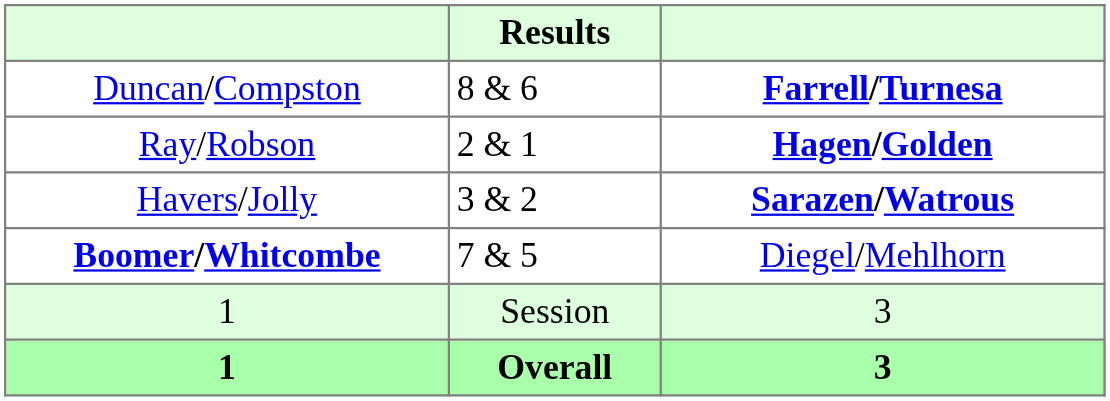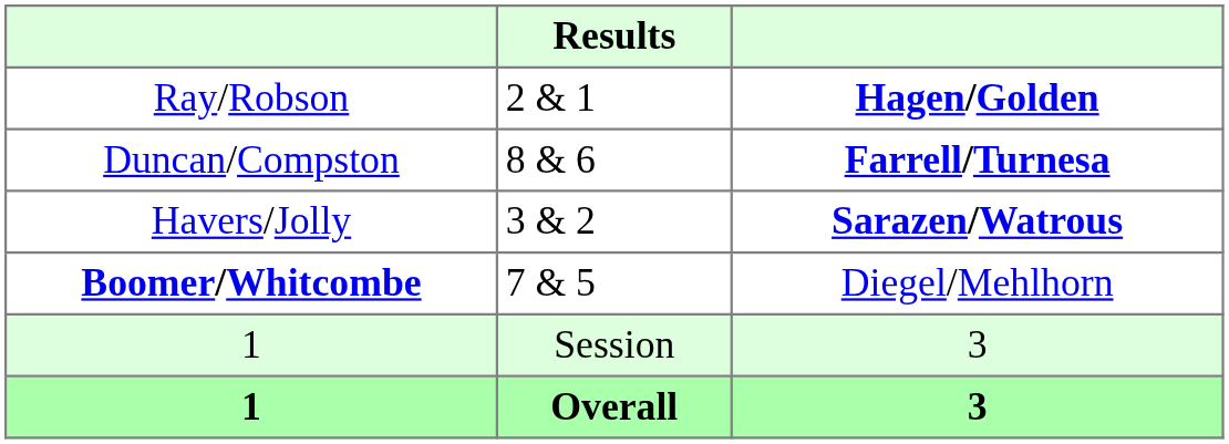rows swapped: Ray/Robson <-> Duncan/Compston
